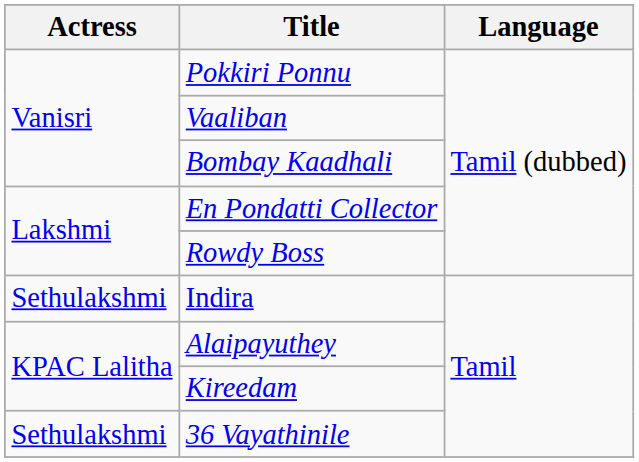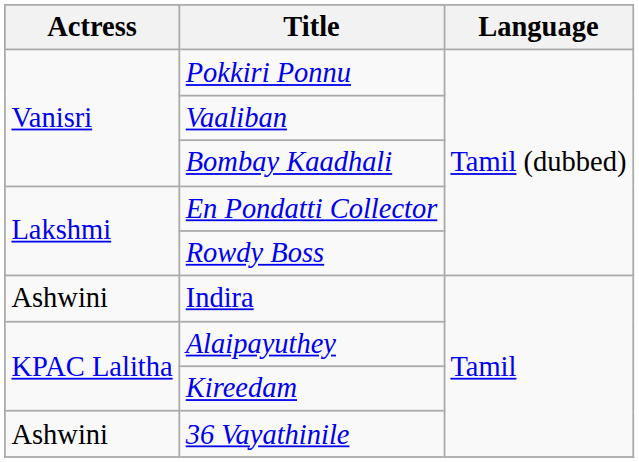Indira | Actress: Sethulakshmi -> Ashwini
36 Vayathinile | Actress: Sethulakshmi -> Ashwini
